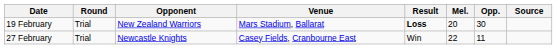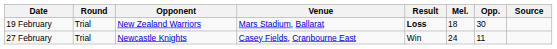19 February | Mel.: 20 -> 18
27 February | Mel.: 22 -> 24
